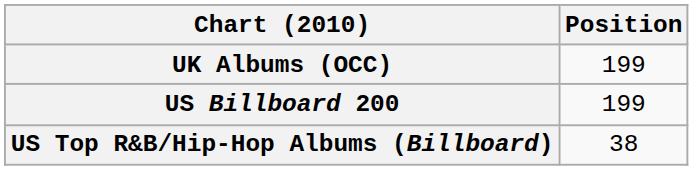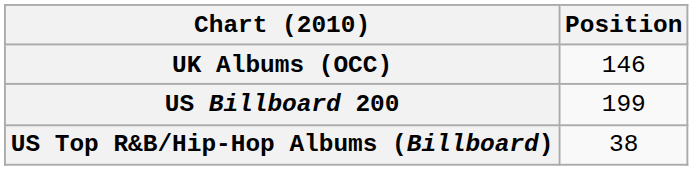UK Albums (OCC) | Position: 199 -> 146
